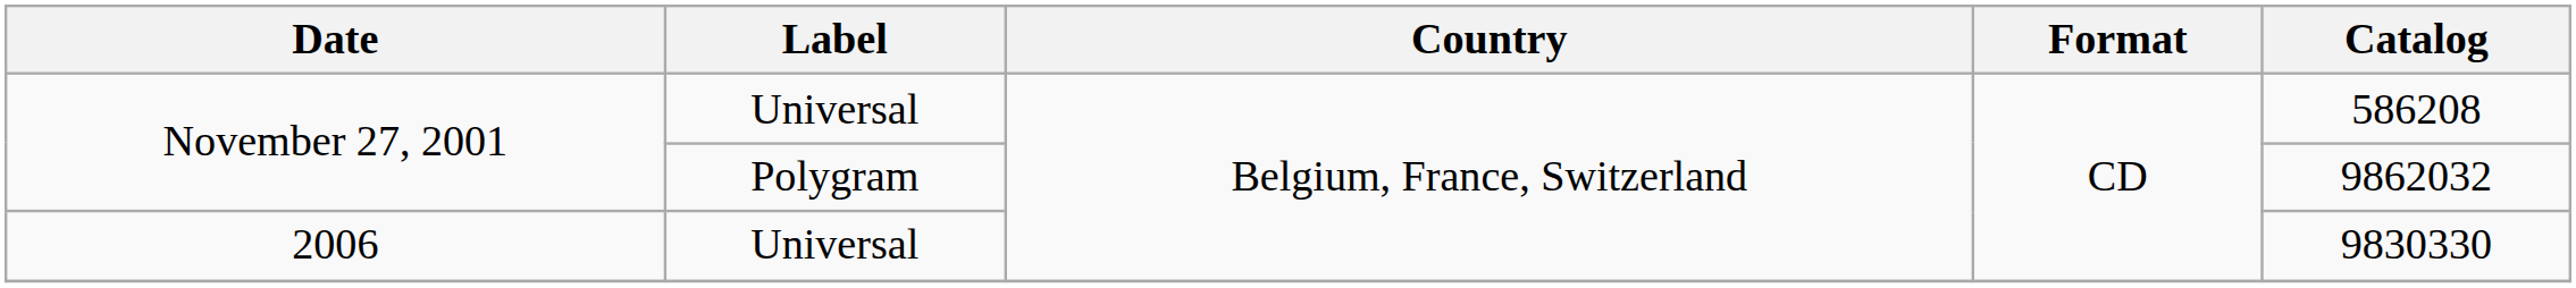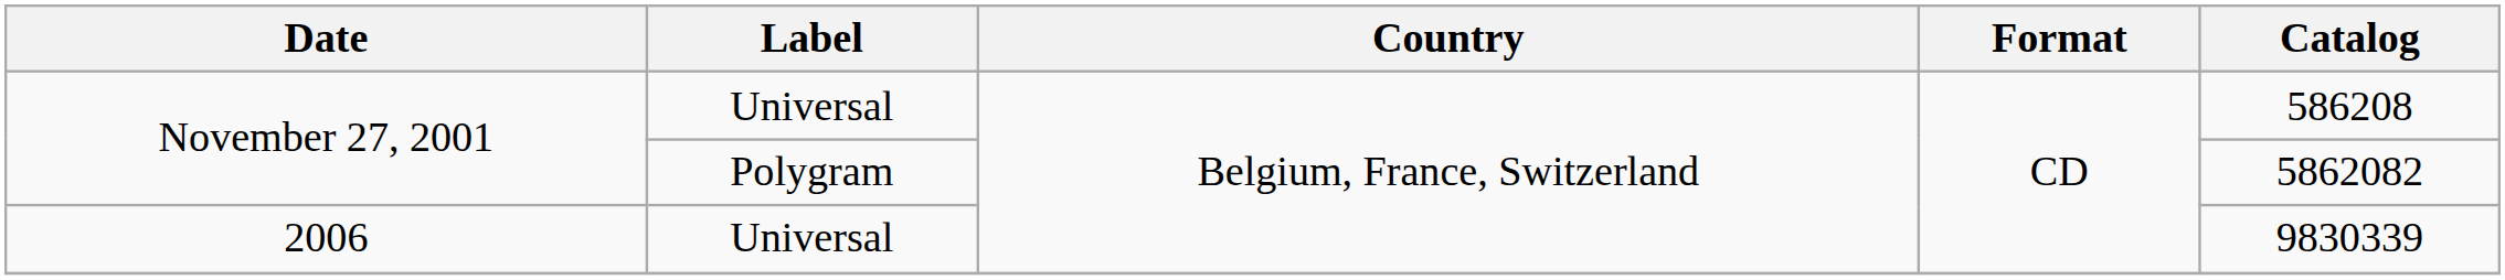November 27, 2001 / Polygram | Catalog: 9862032 -> 5862082
2006 | Catalog: 9830330 -> 9830339
